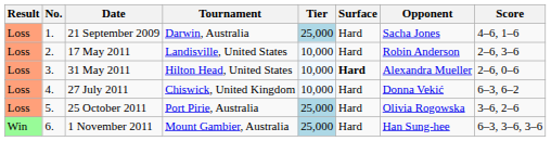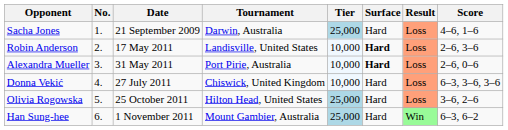columns swapped: Result <-> Opponent
17 May 2011 | Surface: normal -> bold
31 May 2011 | Tournament: Hilton Head, United States -> Port Pirie, Australia
27 July 2011 | Score: 6–3, 6–2 -> 6–3, 3–6, 3–6
25 October 2011 | Tournament: Port Pirie, Australia -> Hilton Head, United States
1 November 2011 | Score: 6–3, 3–6, 3–6 -> 6–3, 6–2
